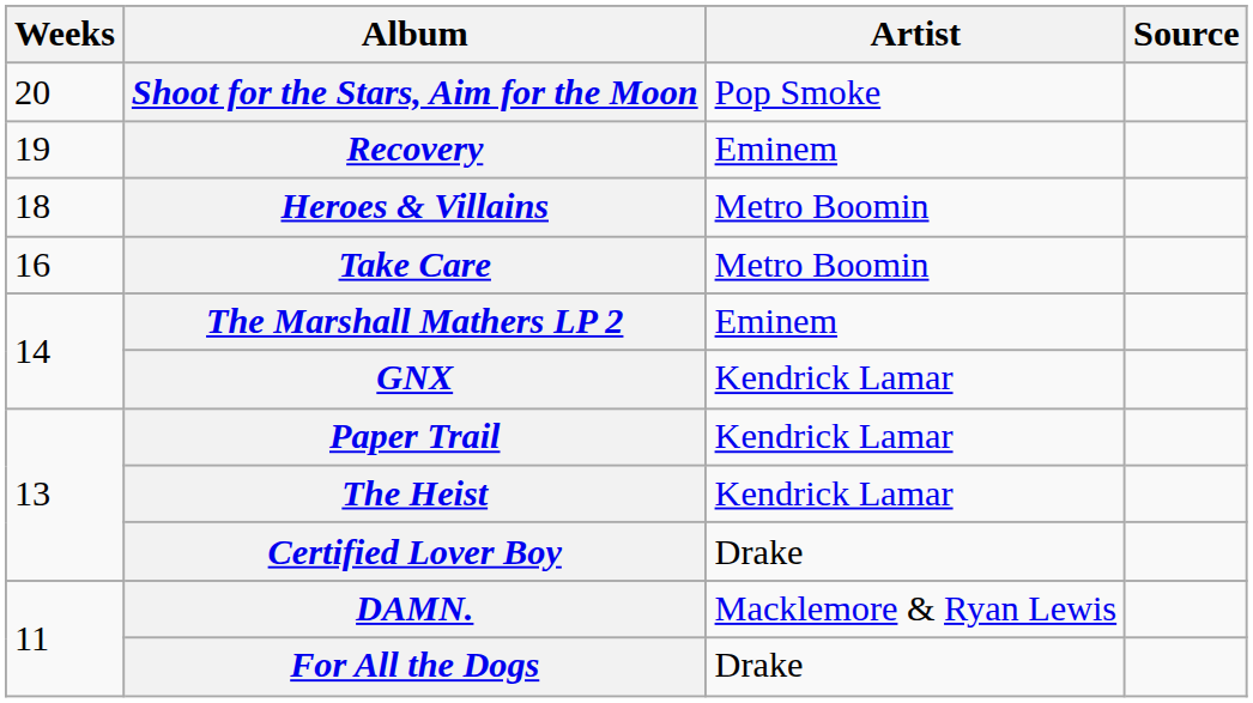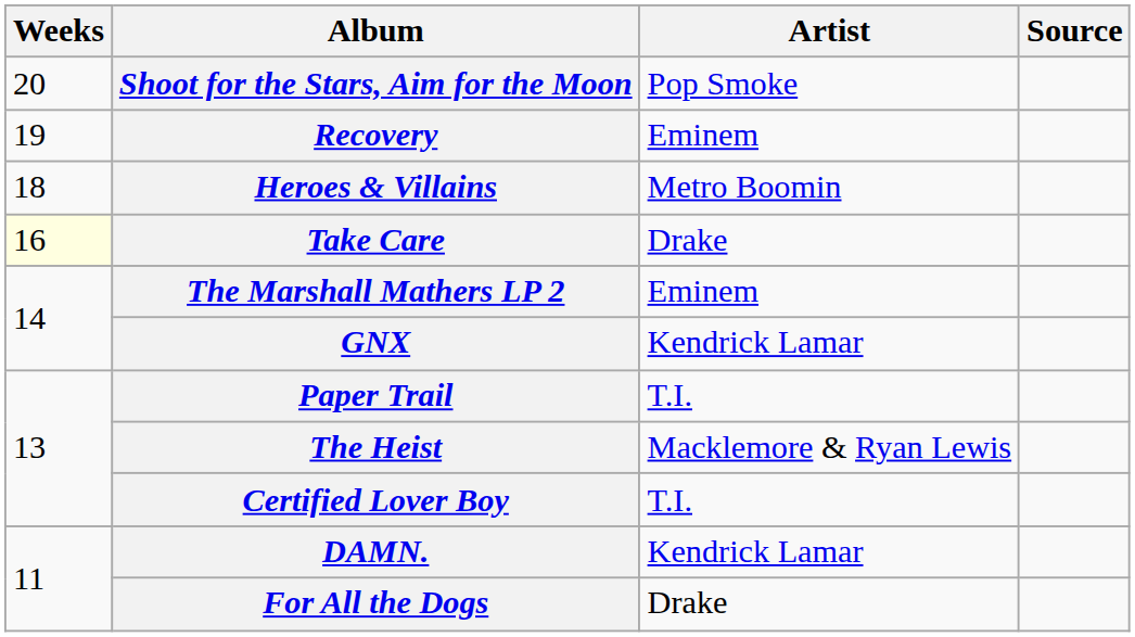Take Care | Weeks: no background -> lightyellow background
Take Care | Artist: Metro Boomin -> Drake
Paper Trail | Artist: Kendrick Lamar -> T.I.
The Heist | Artist: Kendrick Lamar -> Macklemore & Ryan Lewis
Certified Lover Boy | Artist: Drake -> T.I.
DAMN. | Artist: Macklemore & Ryan Lewis -> Kendrick Lamar
